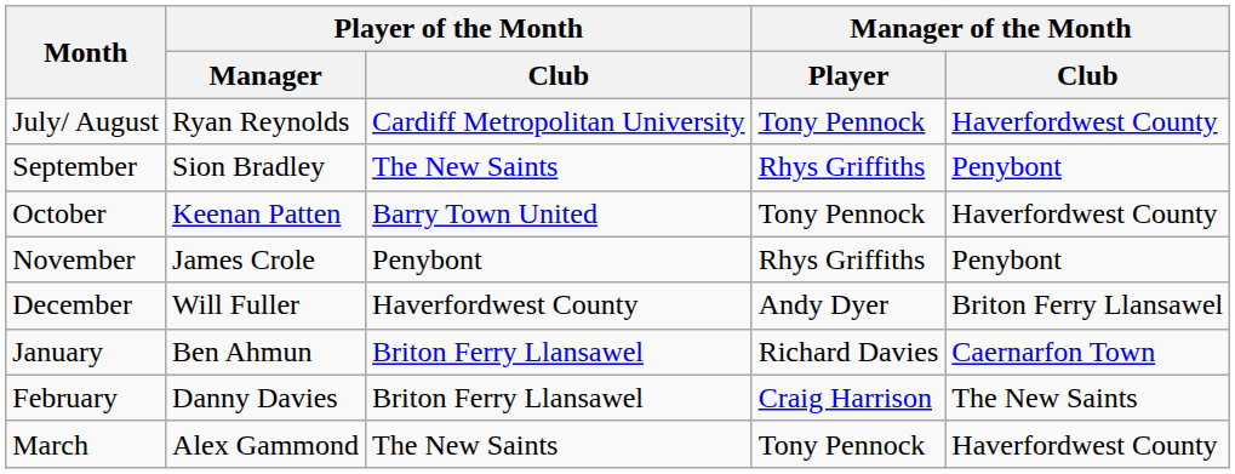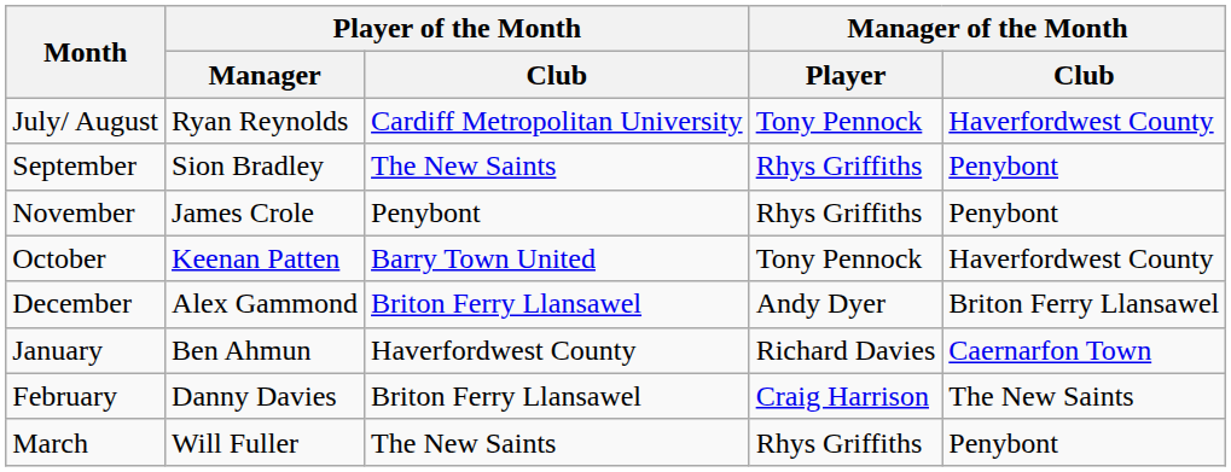rows swapped: October <-> November
December | Player of the Month / Manager: Will Fuller -> Alex Gammond
December | Player of the Month / Club: Haverfordwest County -> Briton Ferry Llansawel
January | Player of the Month / Club: Briton Ferry Llansawel -> Haverfordwest County
March | Player of the Month / Manager: Alex Gammond -> Will Fuller
March | Manager of the Month / Player: Tony Pennock -> Rhys Griffiths
March | Manager of the Month / Club: Haverfordwest County -> Penybont
